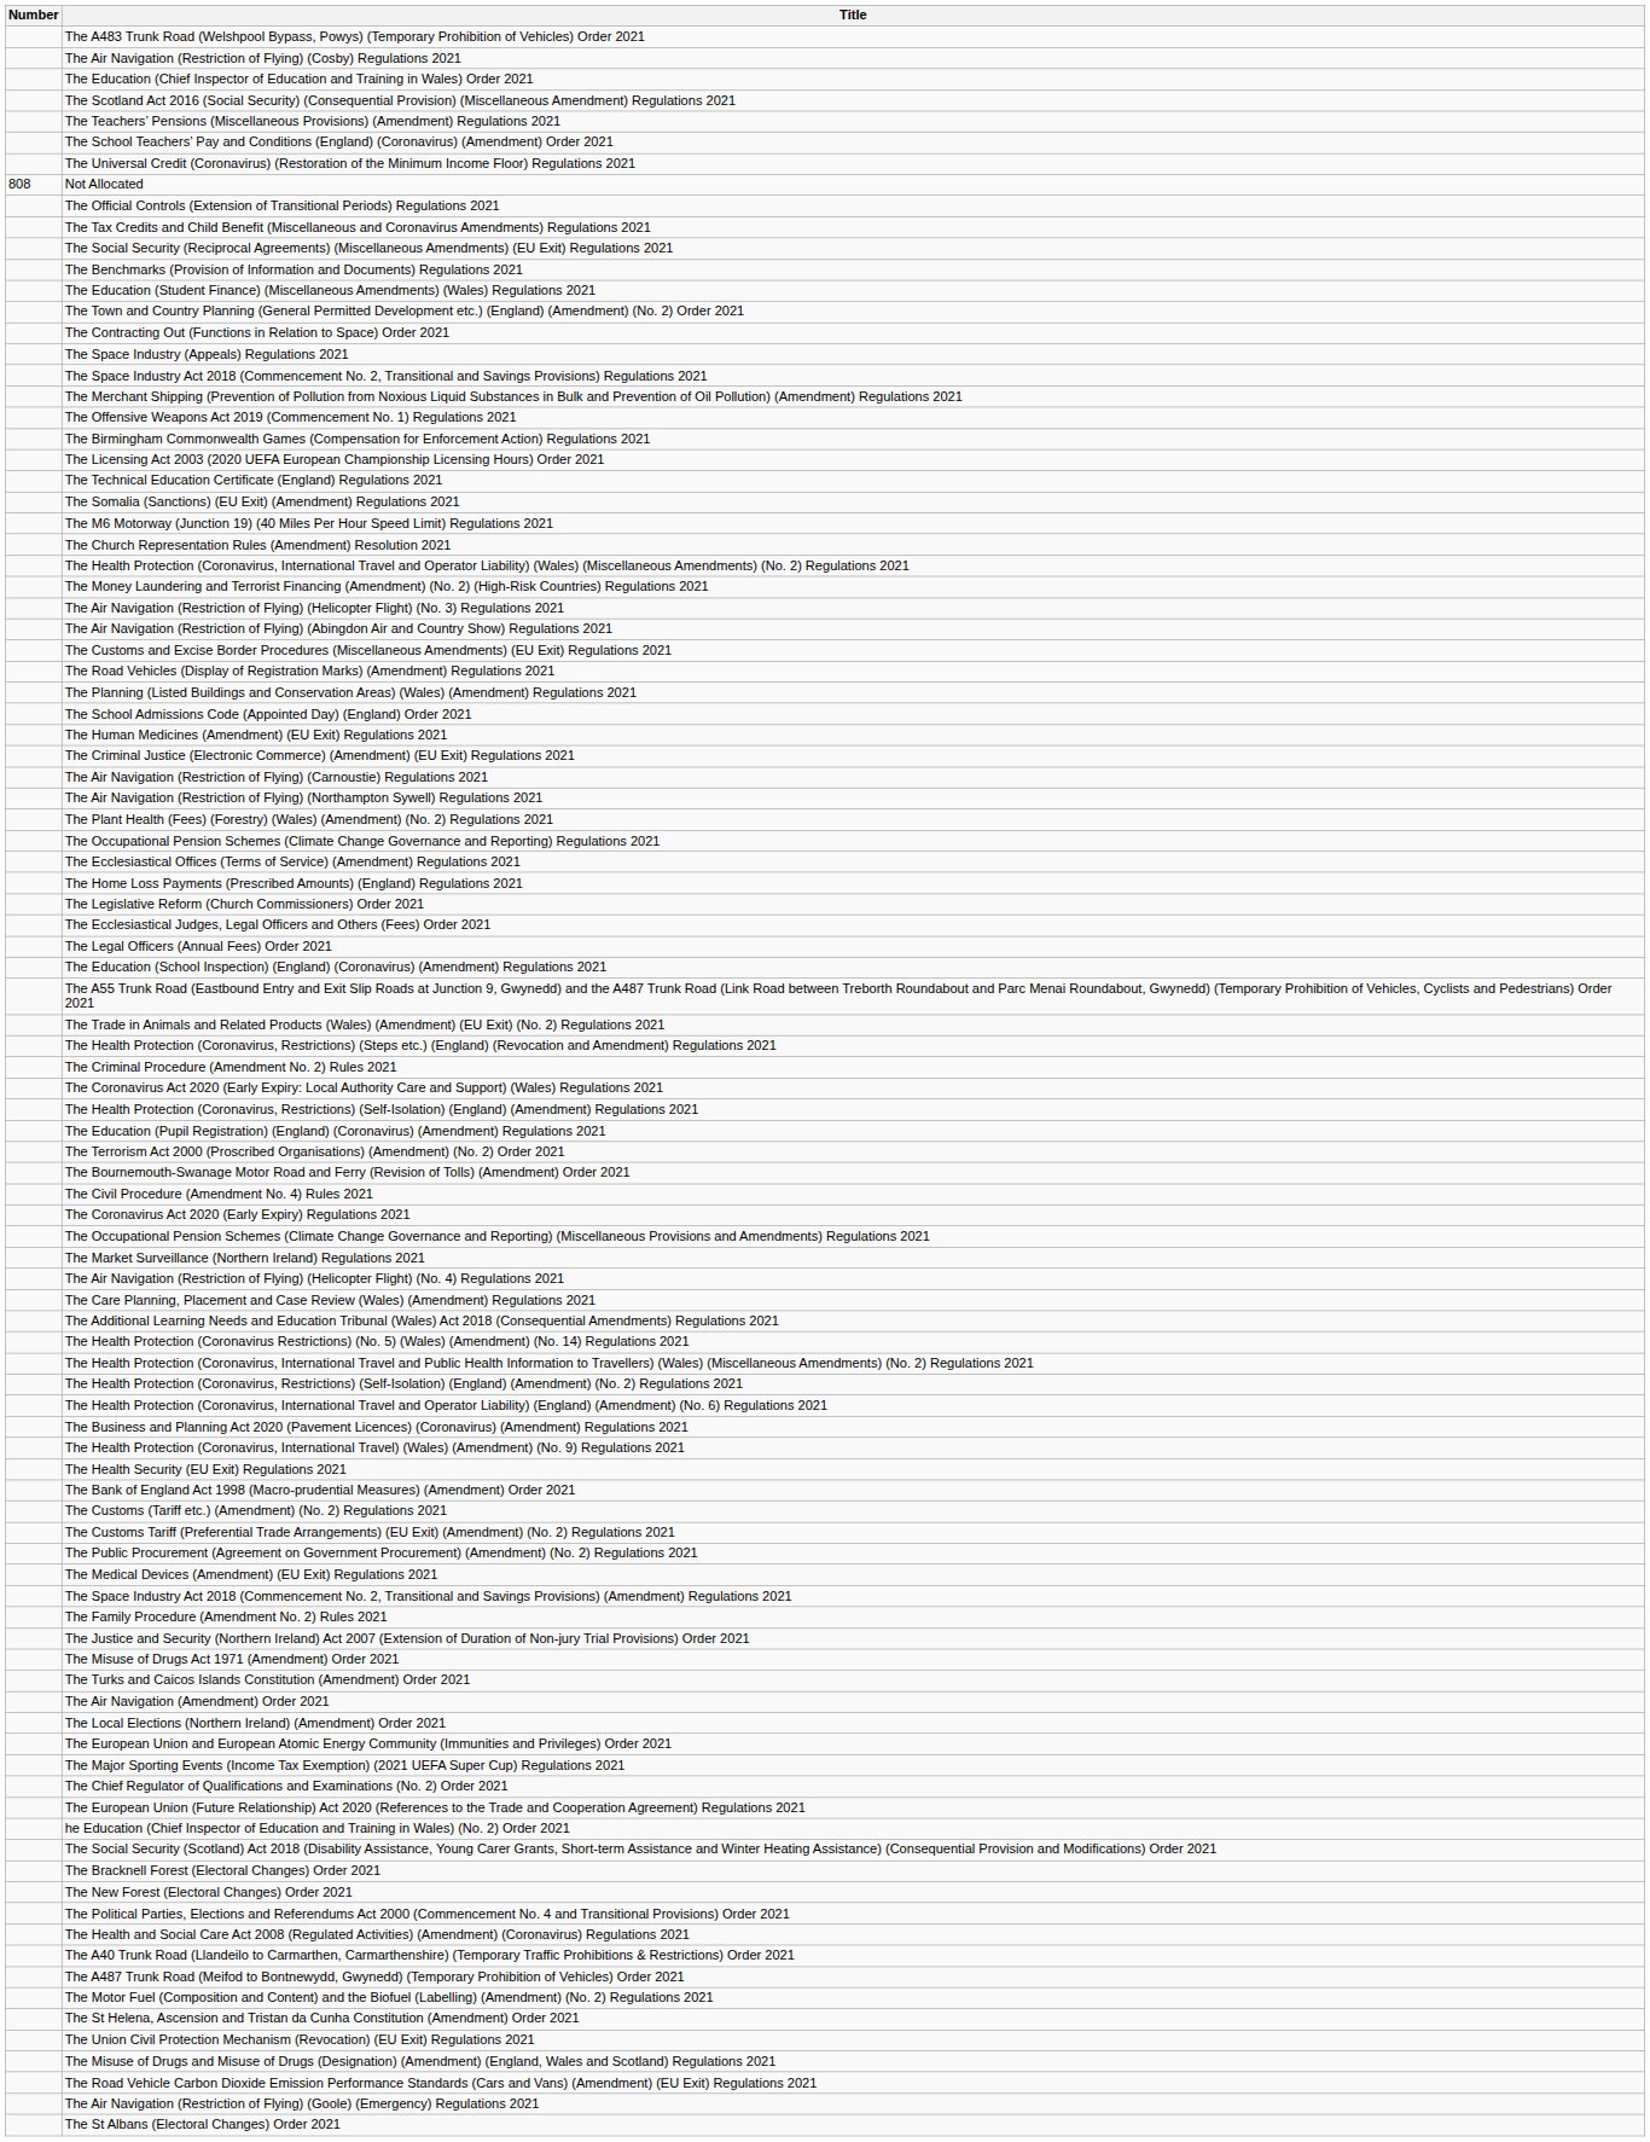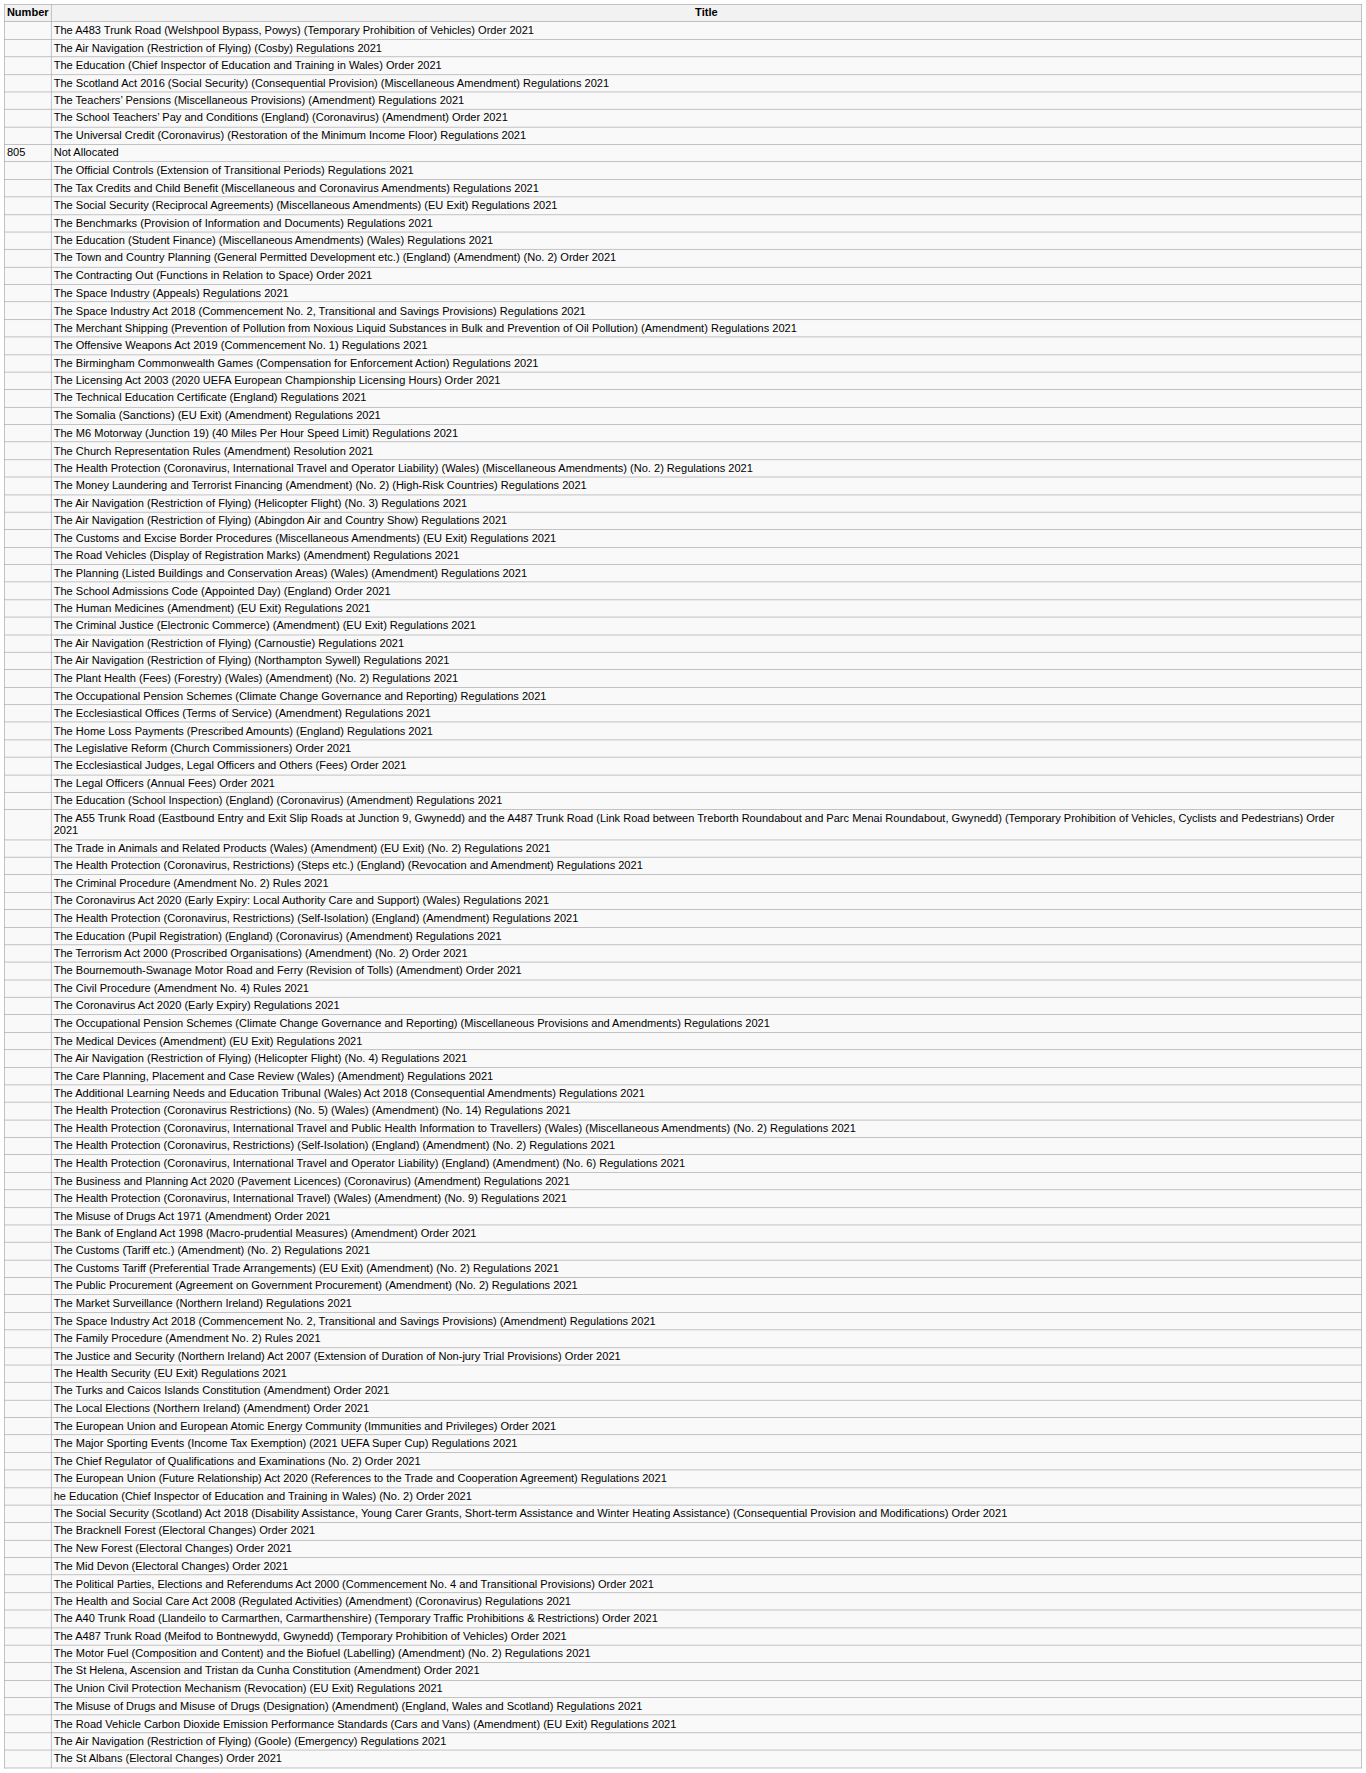Not Allocated | Number: 808 -> 805
rows swapped: The Market Surveillance (Northern Ireland) Regulations 2021 <-> The Medical Devices (Amendment) (EU Exit) Regulations 2021
rows swapped: The Misuse of Drugs Act 1971 (Amendment) Order 2021 <-> The Health Security (EU Exit) Regulations 2021
- row: The Air Navigation (Amendment) Order 2021
+ row: The Mid Devon (Electoral Changes) Order 2021
